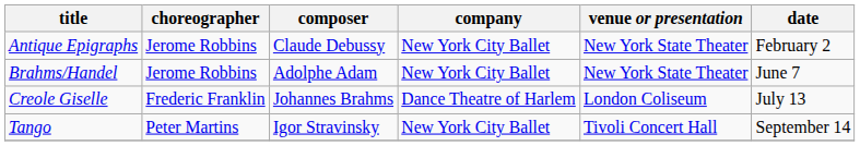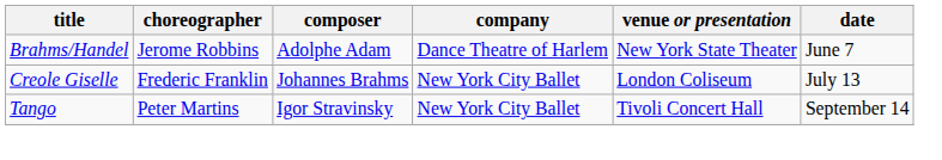- row: Antique Epigraphs | Jerome Robbins | Claude Debussy | New York City Ballet | New York State Theater | February 2
Brahms/Handel | company: New York City Ballet -> Dance Theatre of Harlem
Creole Giselle | company: Dance Theatre of Harlem -> New York City Ballet
